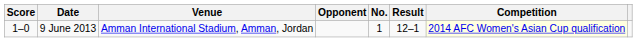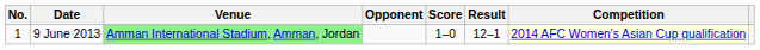columns swapped: No. <-> Score
9 June 2013 | Venue: no background -> lightgreen background
